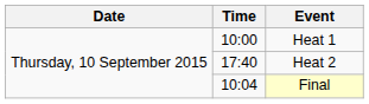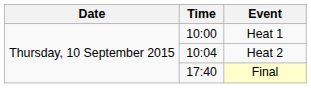Heat 2 | Time: 17:40 -> 10:04
Final | Time: 10:04 -> 17:40
